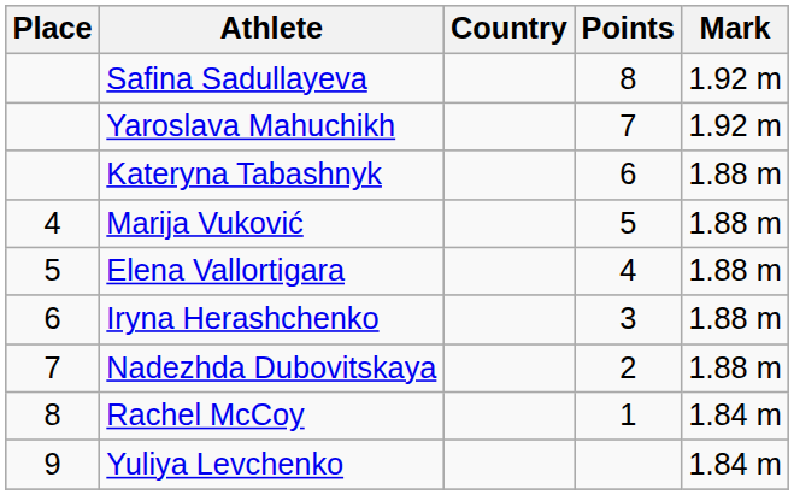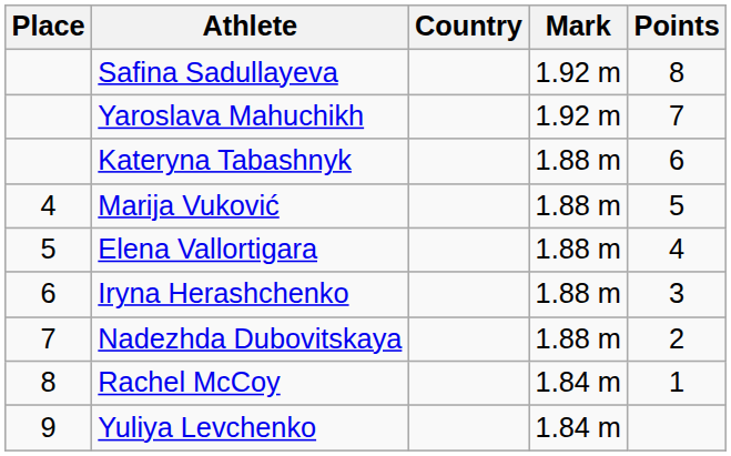columns swapped: Mark <-> Points
